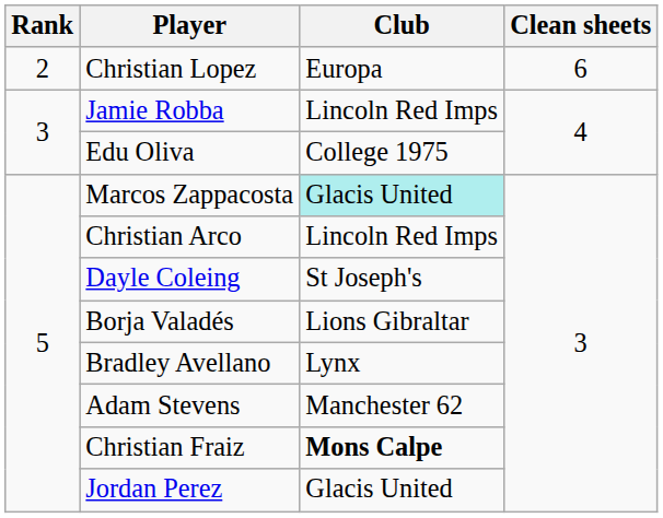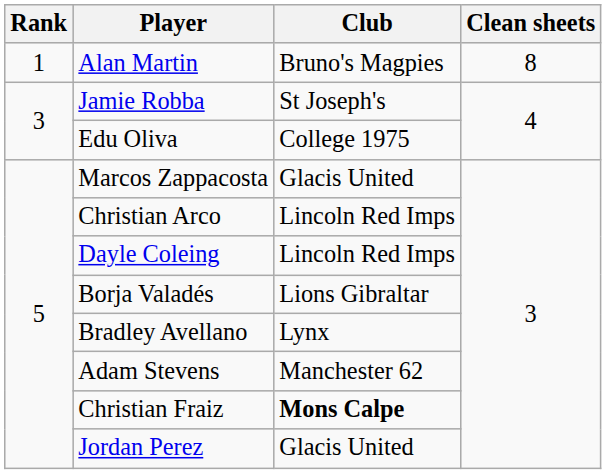+ row: 1 | Alan Martin | Bruno's Magpies | 8
- row: 2 | Christian Lopez | Europa | 6
Jamie Robba | Club: Lincoln Red Imps -> St Joseph's
Marcos Zappacosta | Club: paleturquoise background -> no background
Dayle Coleing | Club: St Joseph's -> Lincoln Red Imps
